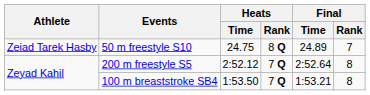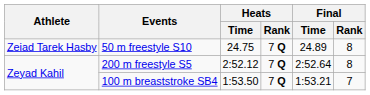50 m freestyle S10 | Heats / Rank: 8 Q -> 7 Q
50 m freestyle S10 | Final / Rank: 7 -> 8
100 m breaststroke SB4 | Final / Rank: 8 -> 7
